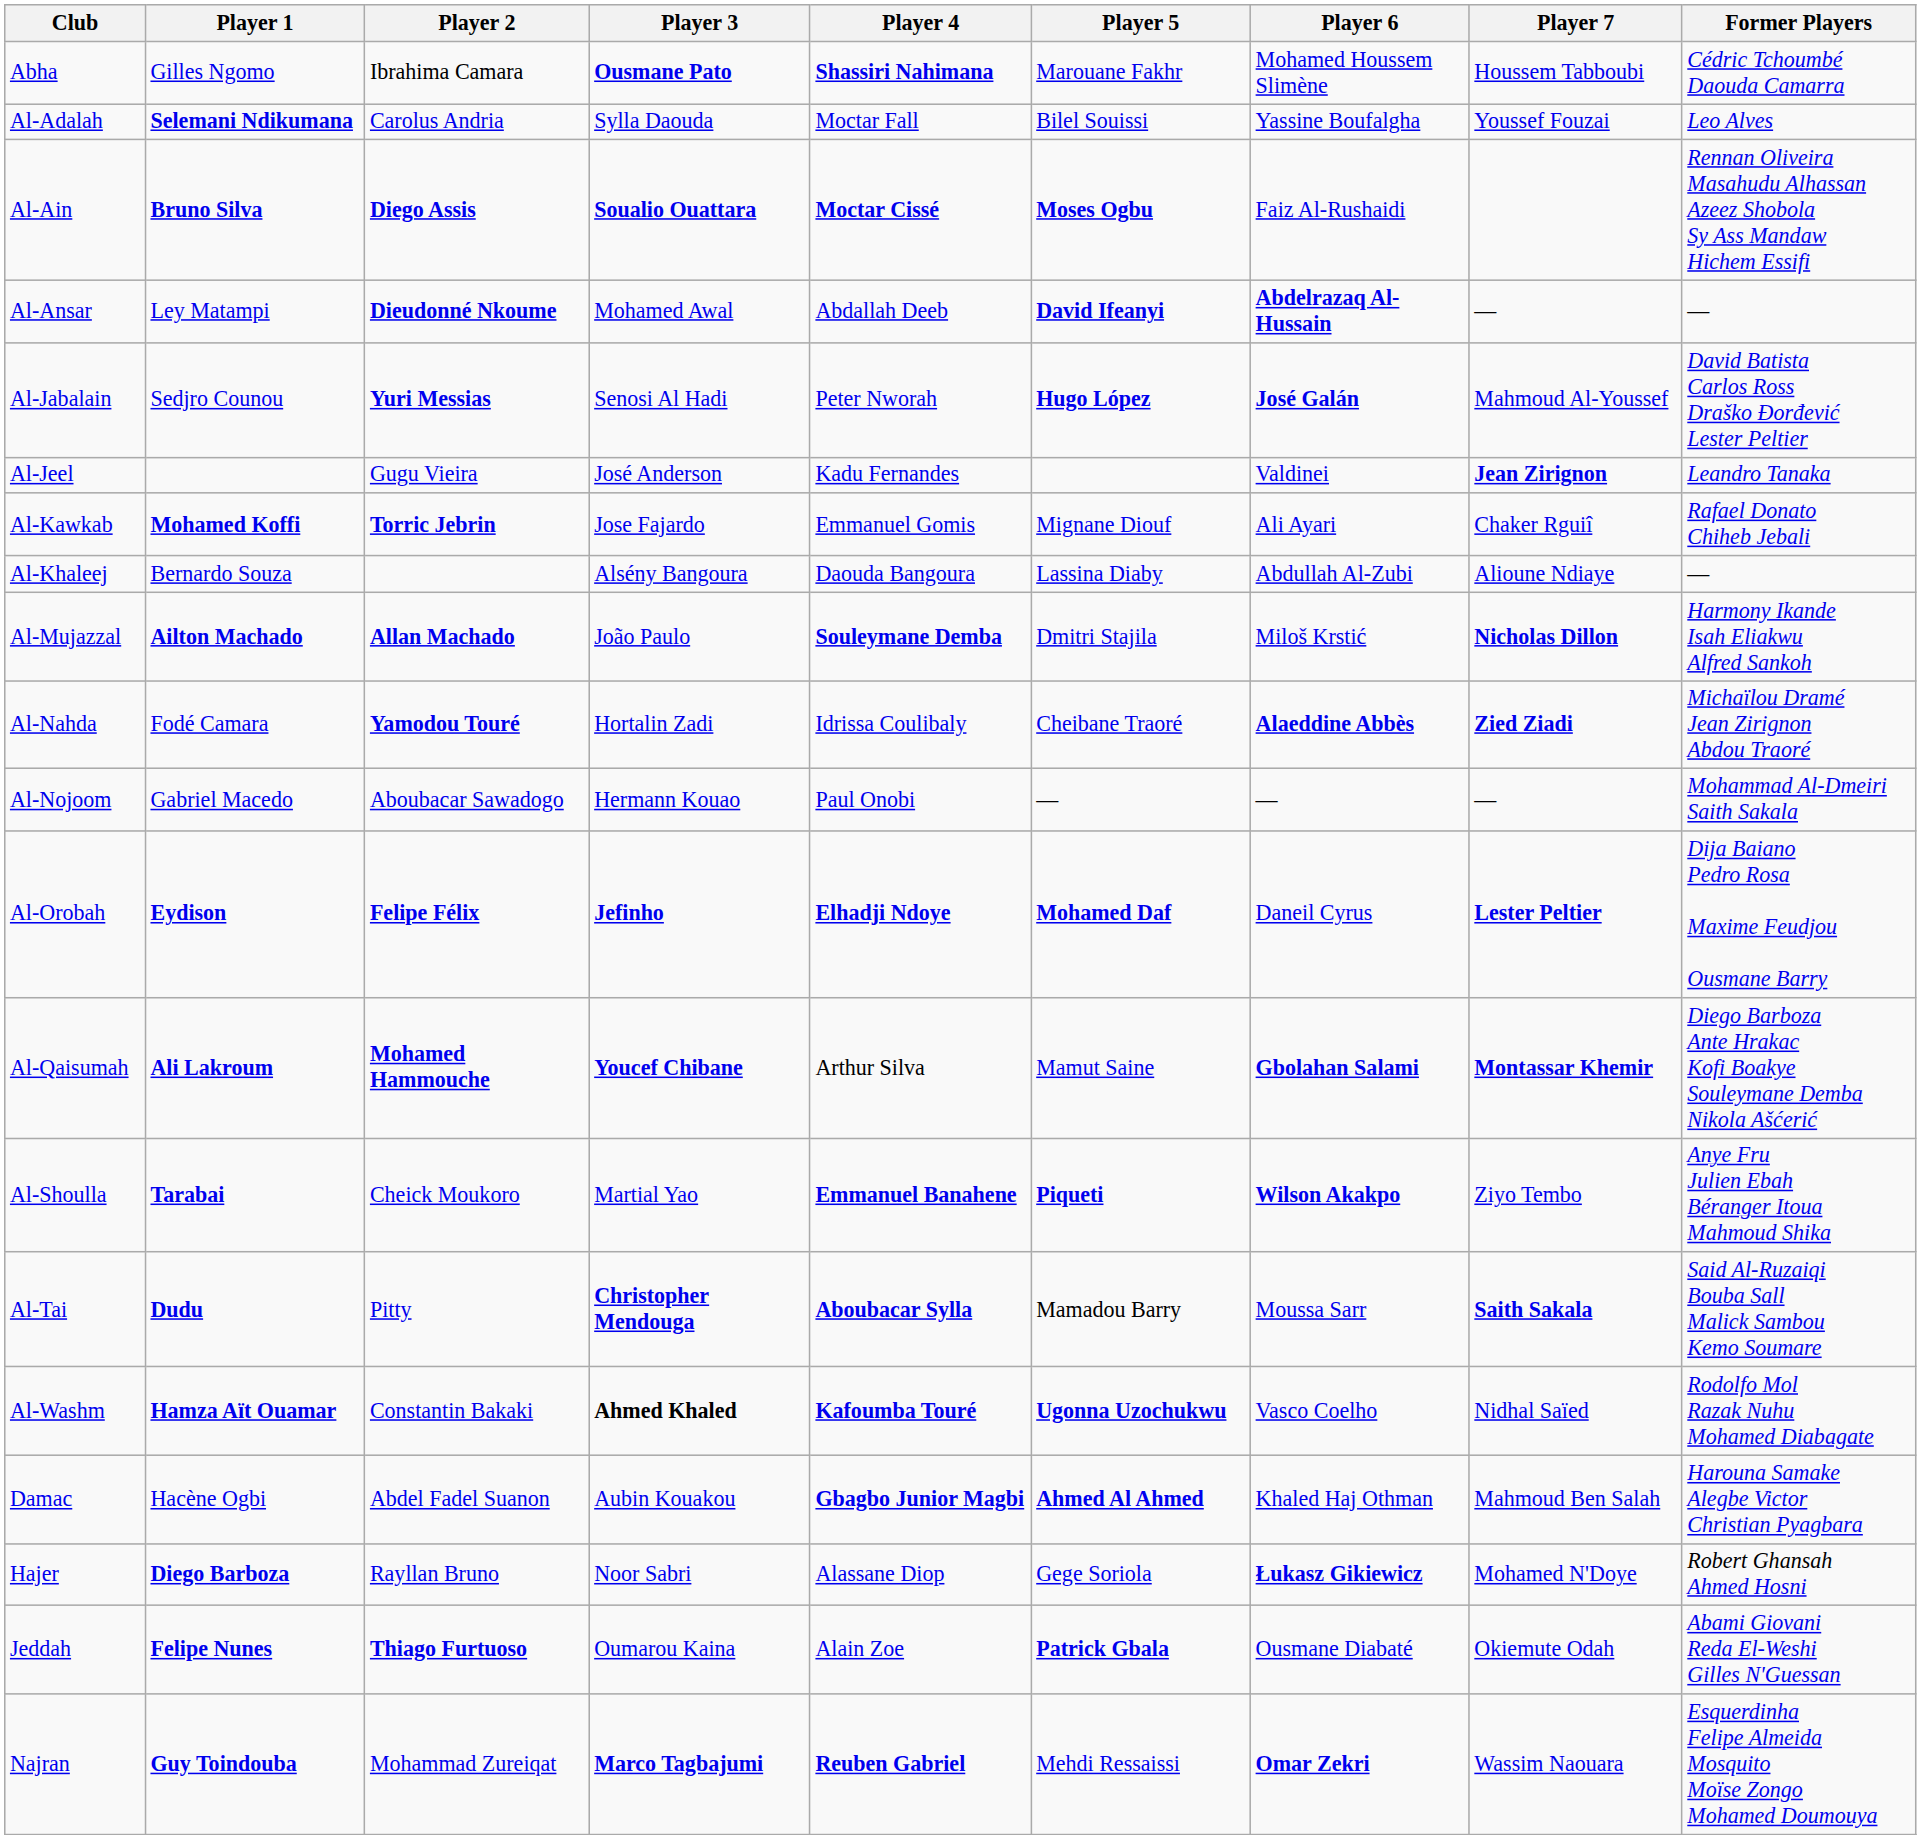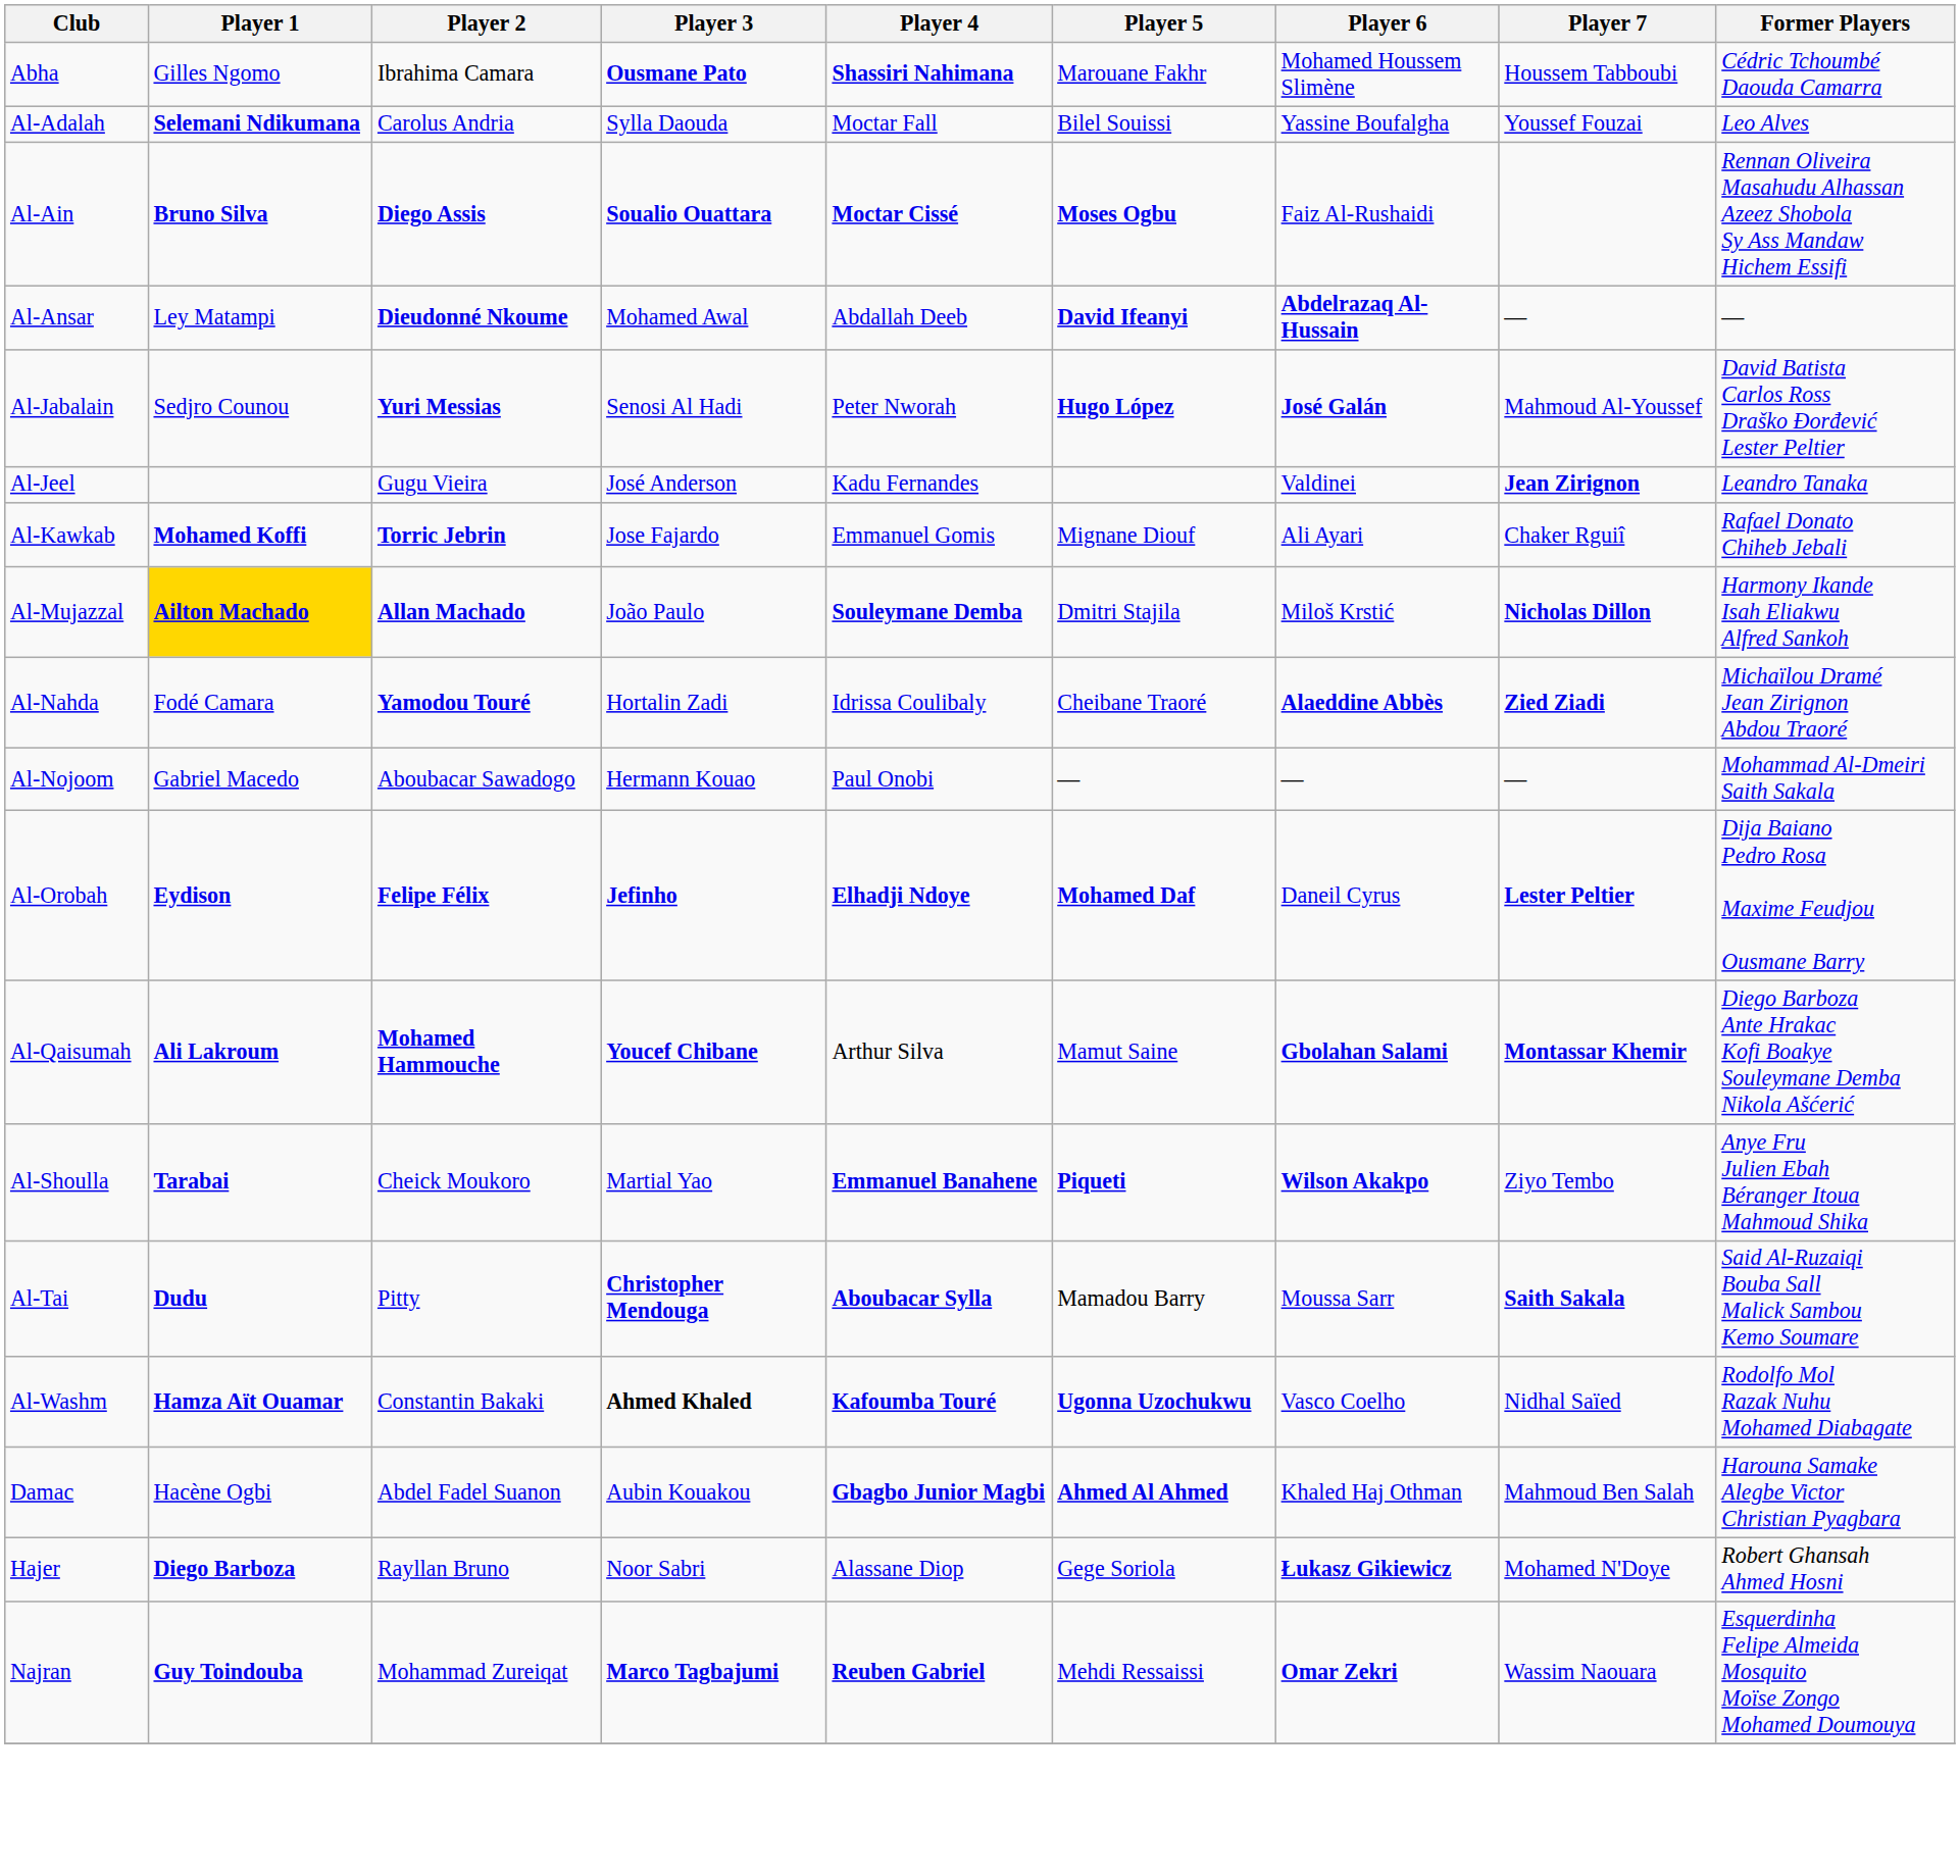- row: Al-Khaleej | Bernardo Souza | Alsény Bangoura | Daouda Bangoura | Lassina Diaby | Abdullah Al-Zubi | Alioune Ndiaye | —
Al-Mujazzal | Player 1: no background -> gold background
- row: Jeddah | Felipe Nunes | Thiago Furtuoso | Oumarou Kaina | Alain Zoe | Patrick Gbala | Ousmane Diabaté | Okiemute Odah | Abami Giovani Reda El-Weshi Gilles N'Guessan
